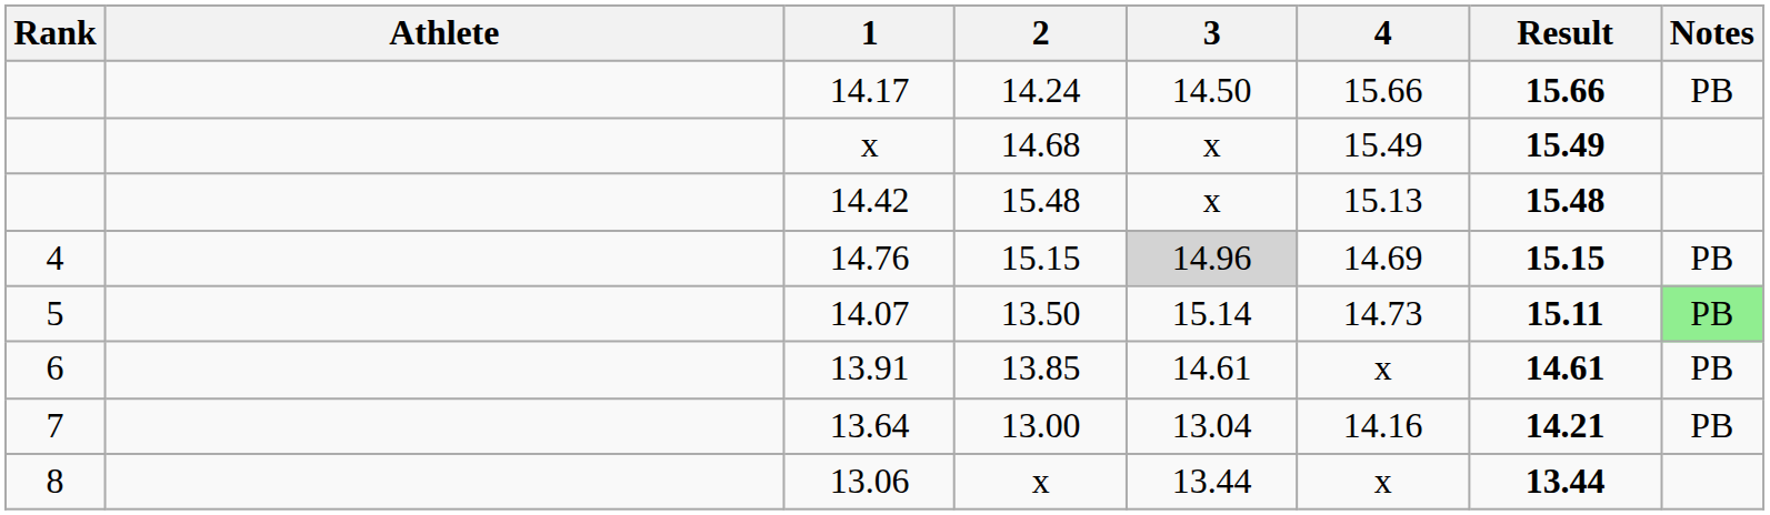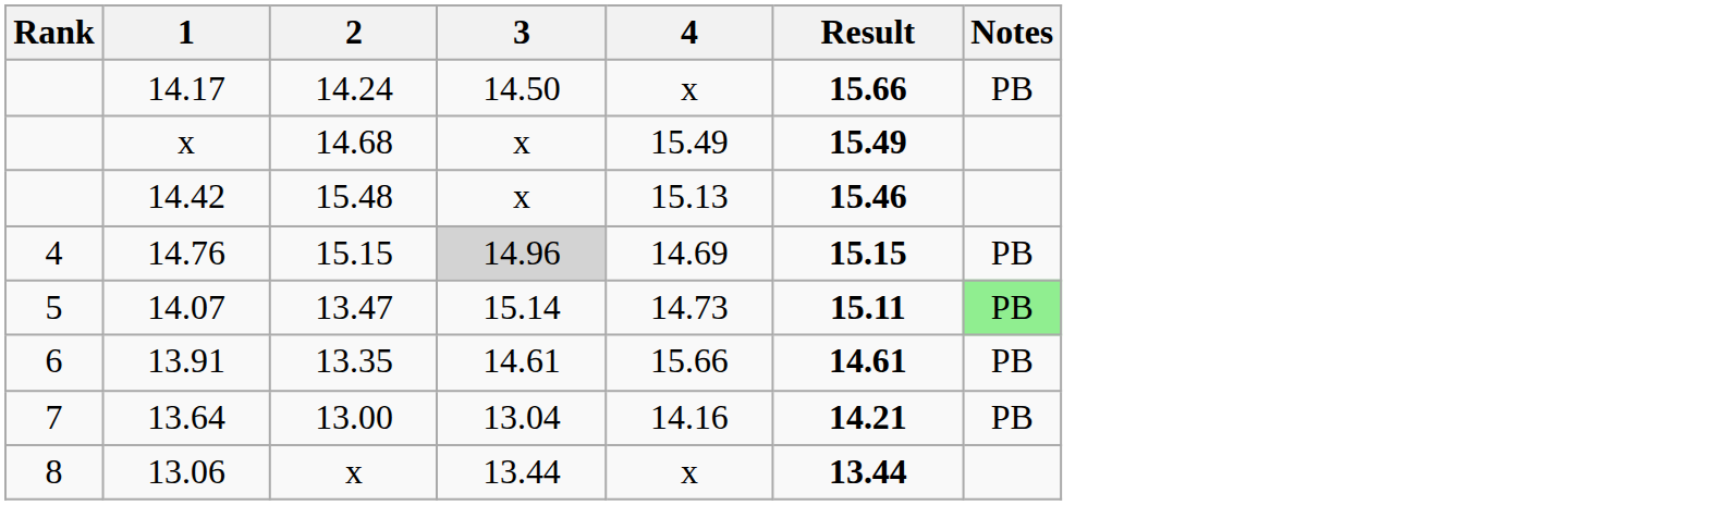- column: Athlete
14.17 | 4: 15.66 -> x
14.42 | Result: 15.48 -> 15.46
14.07 | 2: 13.50 -> 13.47
13.91 | 2: 13.85 -> 13.35
13.91 | 4: x -> 15.66
